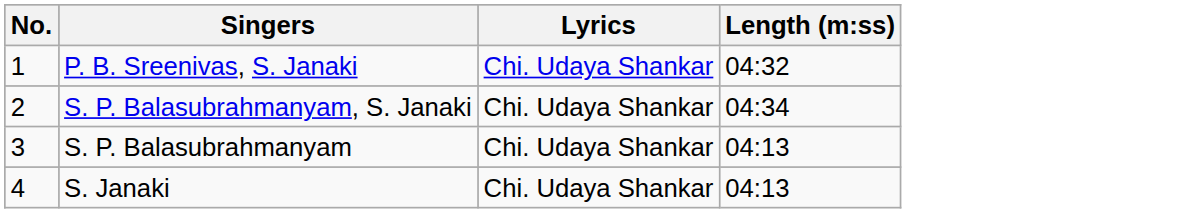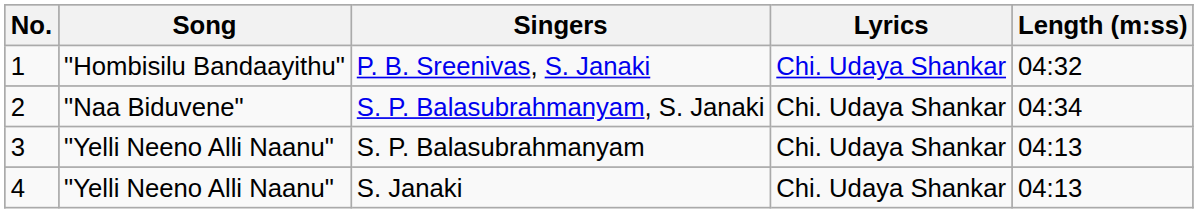+ column: Song | "Hombisilu Bandaayithu" | "Naa Biduvene" | "Yelli Neeno Alli Naanu" | "Yelli Neeno Alli Naanu"
